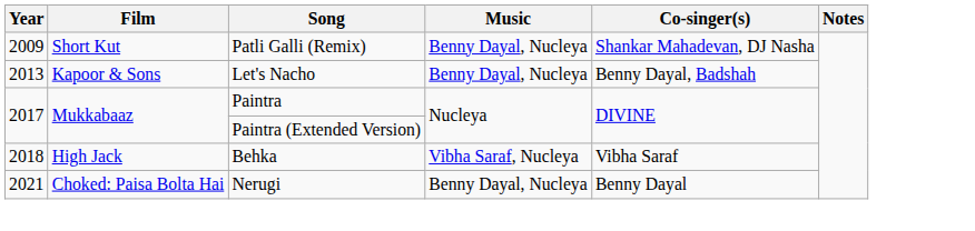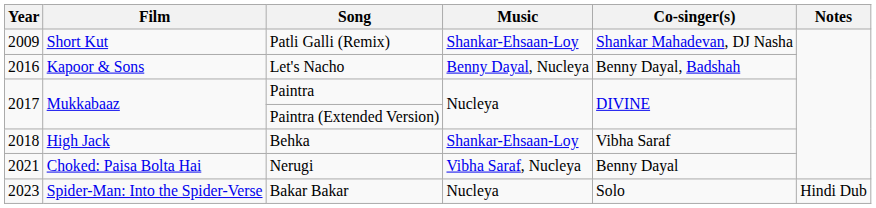Patli Galli (Remix) | Music: Benny Dayal, Nucleya -> Shankar-Ehsaan-Loy
Let's Nacho | Year: 2013 -> 2016
Behka | Music: Vibha Saraf, Nucleya -> Shankar-Ehsaan-Loy
Nerugi | Music: Benny Dayal, Nucleya -> Vibha Saraf, Nucleya
+ row: 2023 | Spider-Man: Into the Spider-Verse | Bakar Bakar | Nucleya | Solo | Hindi Dub
